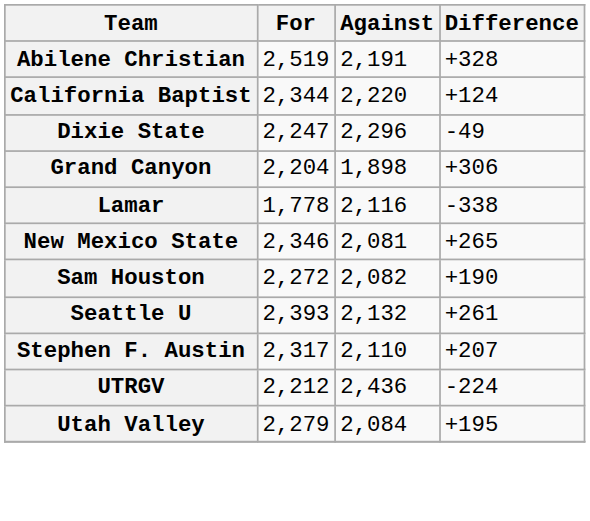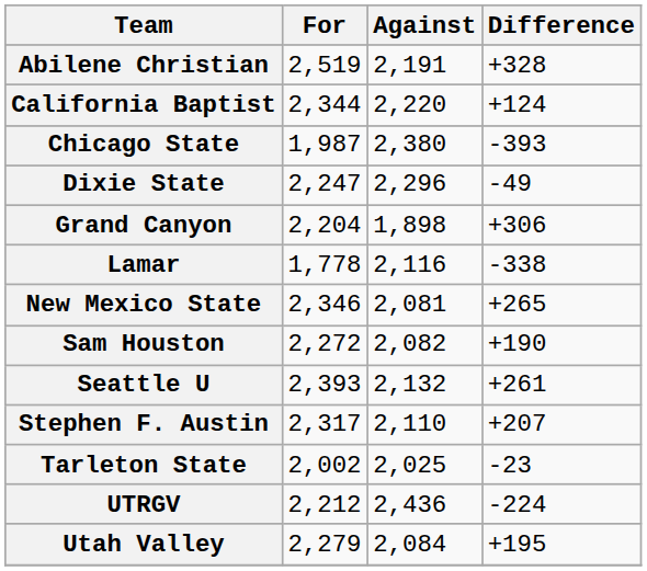+ row: Chicago State | 1,987 | 2,380 | -393
+ row: Tarleton State | 2,002 | 2,025 | -23
